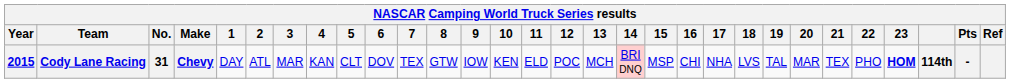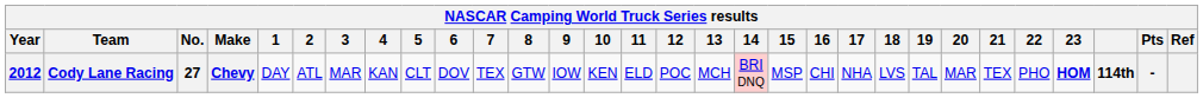Cody Lane Racing | Year: 2015 -> 2012
Cody Lane Racing | No.: 31 -> 27
